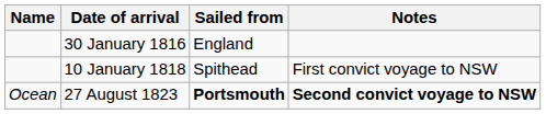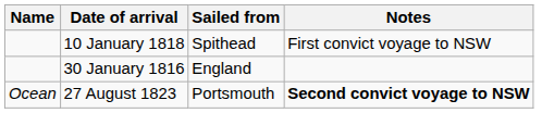rows swapped: 30 January 1816 <-> 10 January 1818
27 August 1823 | Sailed from: bold -> normal
